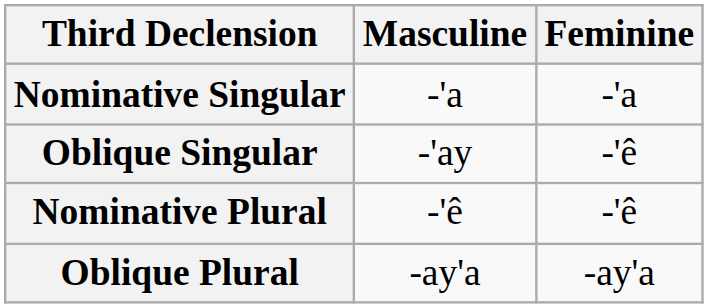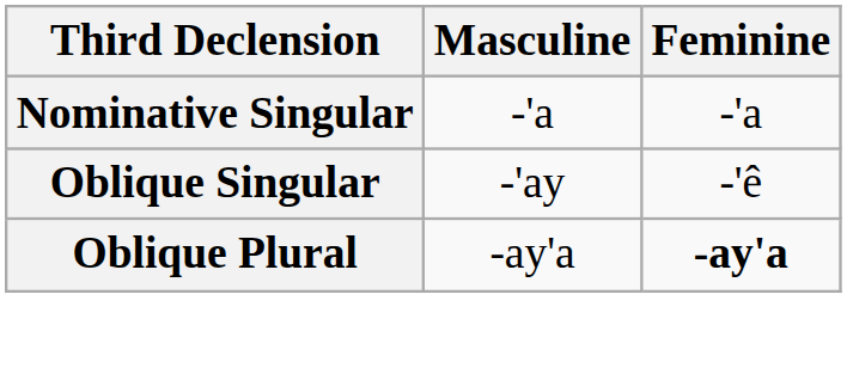- row: Nominative Plural | -'ê | -'ê
Oblique Plural | Feminine: normal -> bold
